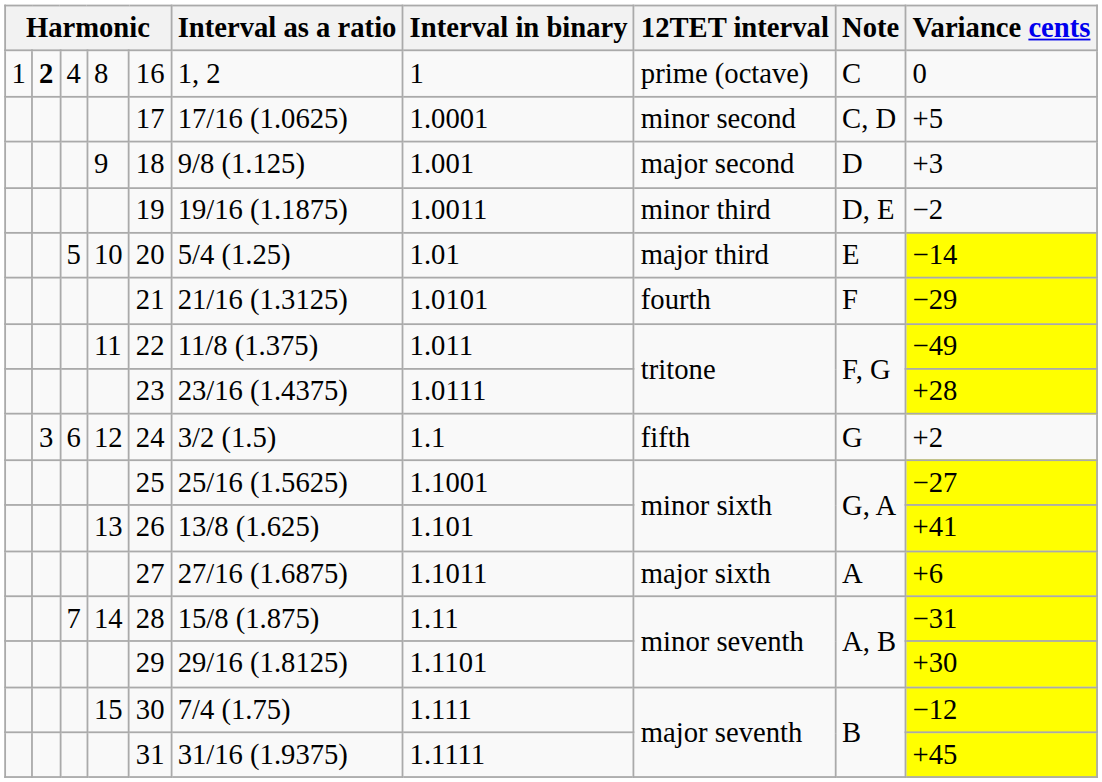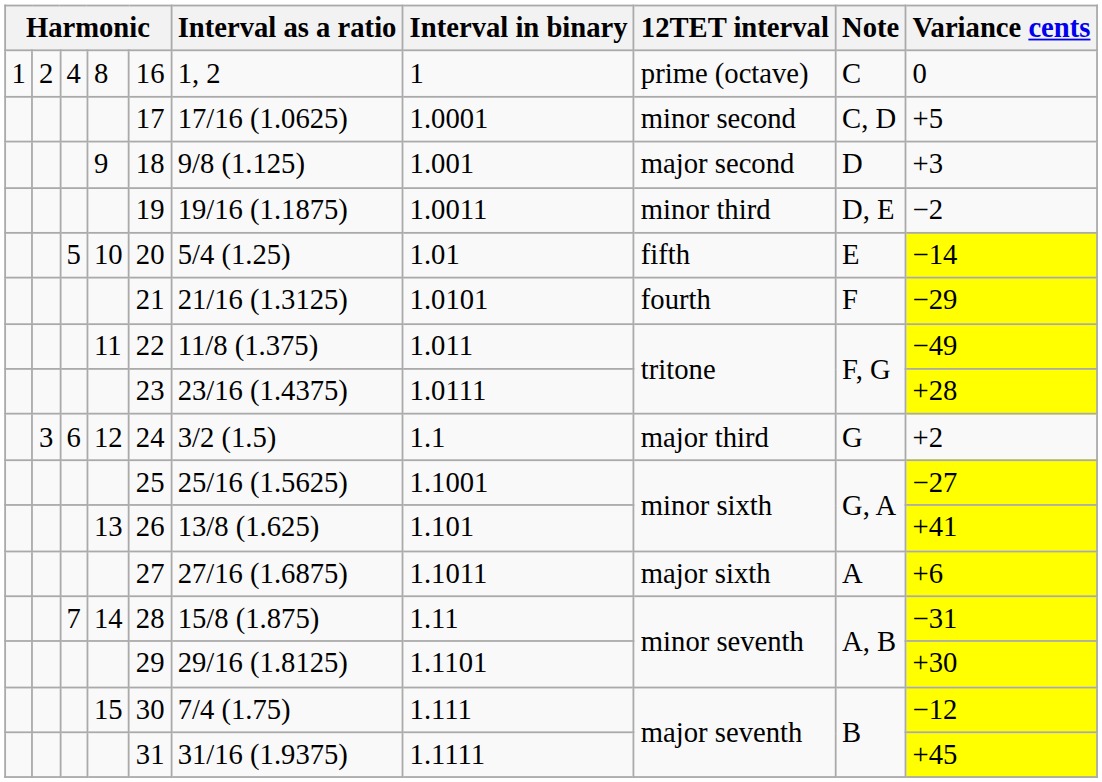8 | column 2: bold -> normal
10 | 12TET interval: major third -> fifth
12 | 12TET interval: fifth -> major third
